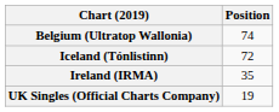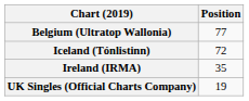Belgium (Ultratop Wallonia) | Position: 74 -> 77
